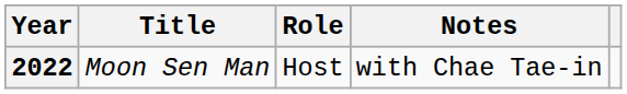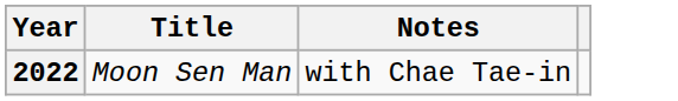- column: Role | Host
